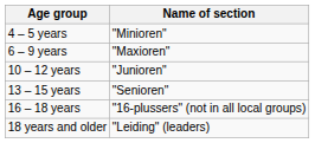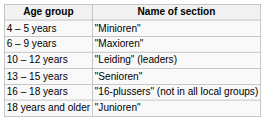10 – 12 years | Name of section: "Junioren" -> "Leiding" (leaders)
18 years and older | Name of section: "Leiding" (leaders) -> "Junioren"
